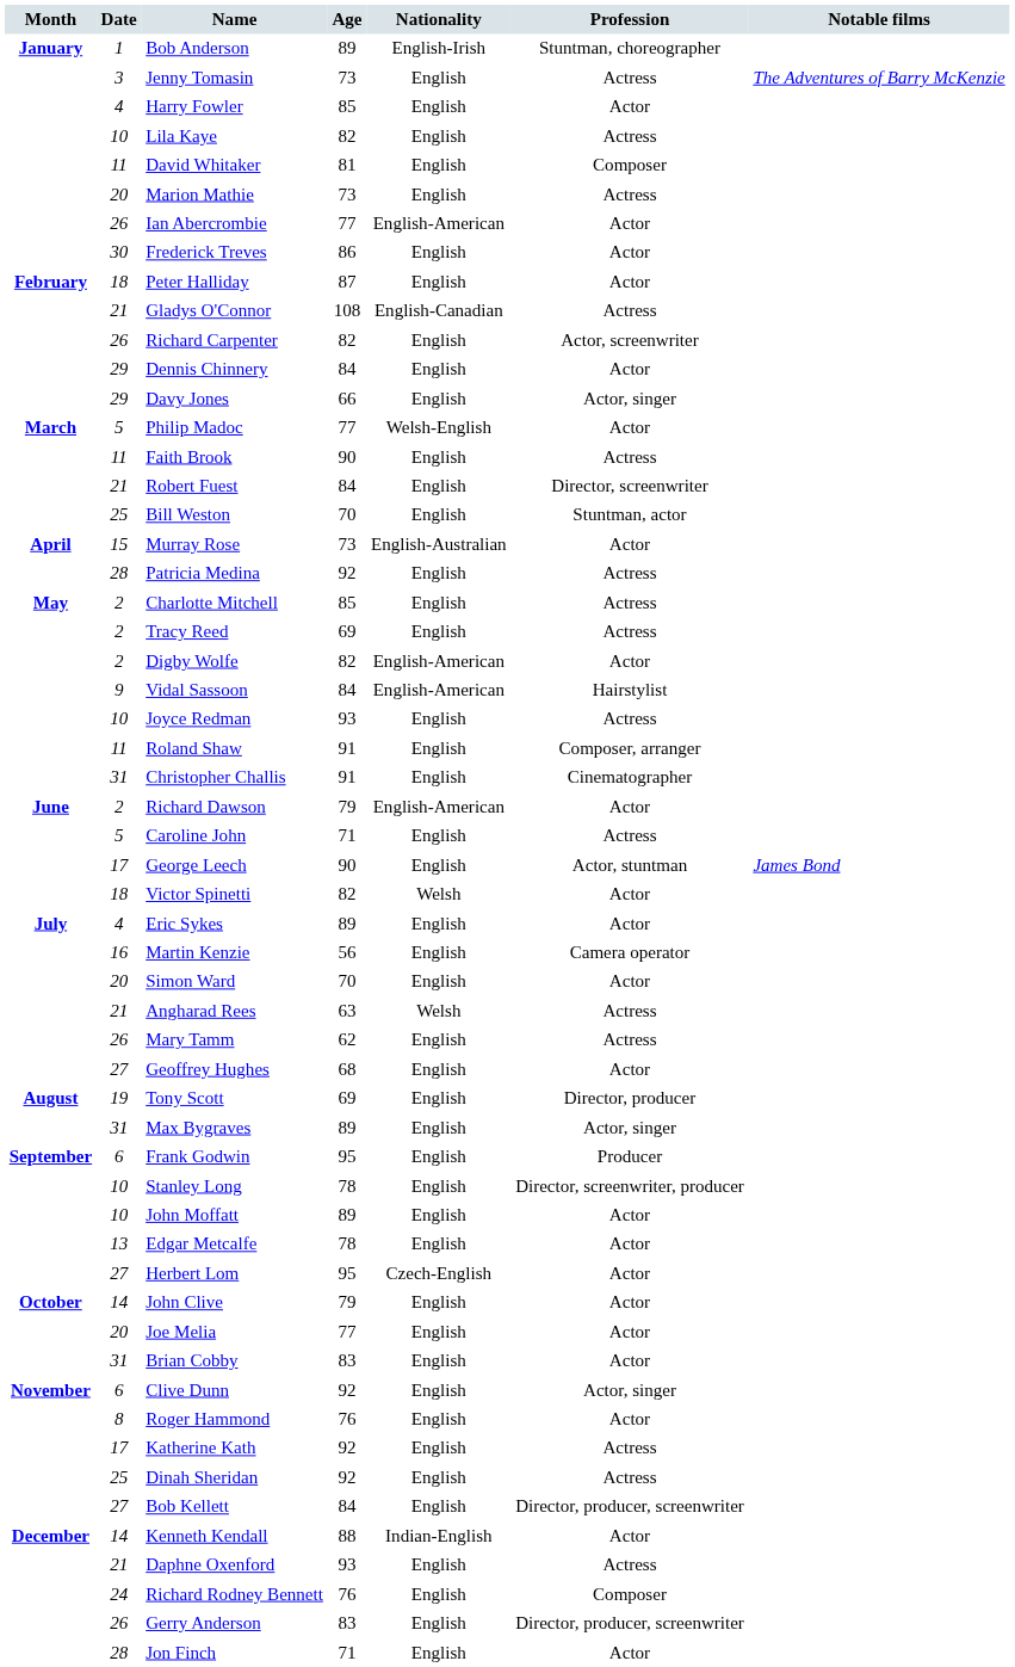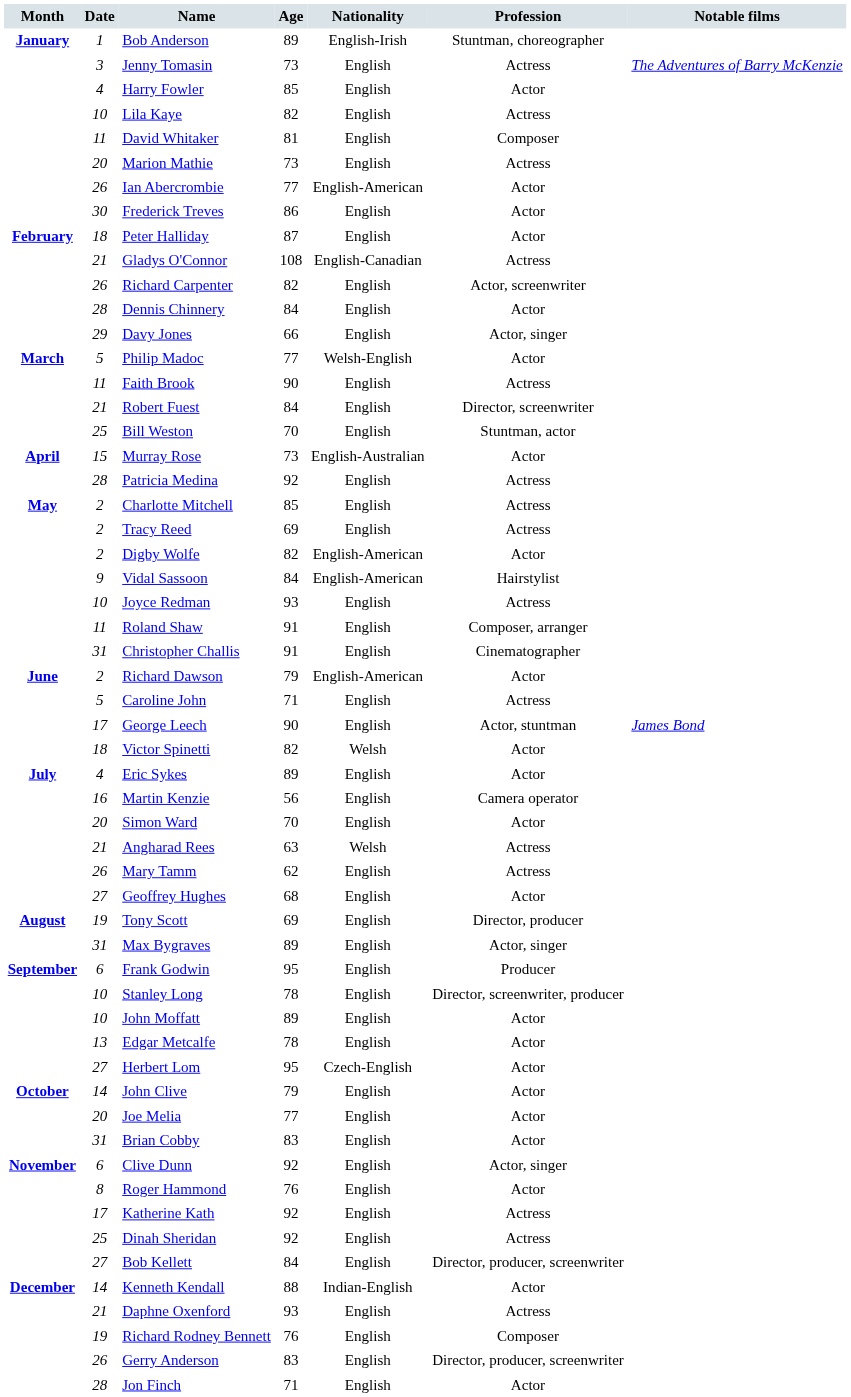Dennis Chinnery | Date: 29 -> 28
Richard Rodney Bennett | Date: 24 -> 19
